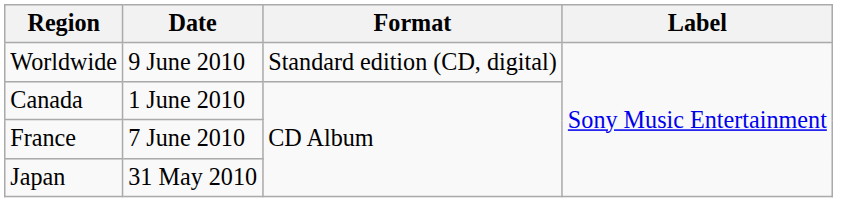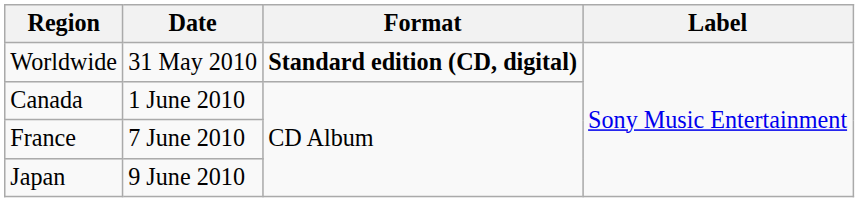Worldwide | Date: 9 June 2010 -> 31 May 2010
Worldwide | Format: normal -> bold
Japan | Date: 31 May 2010 -> 9 June 2010
